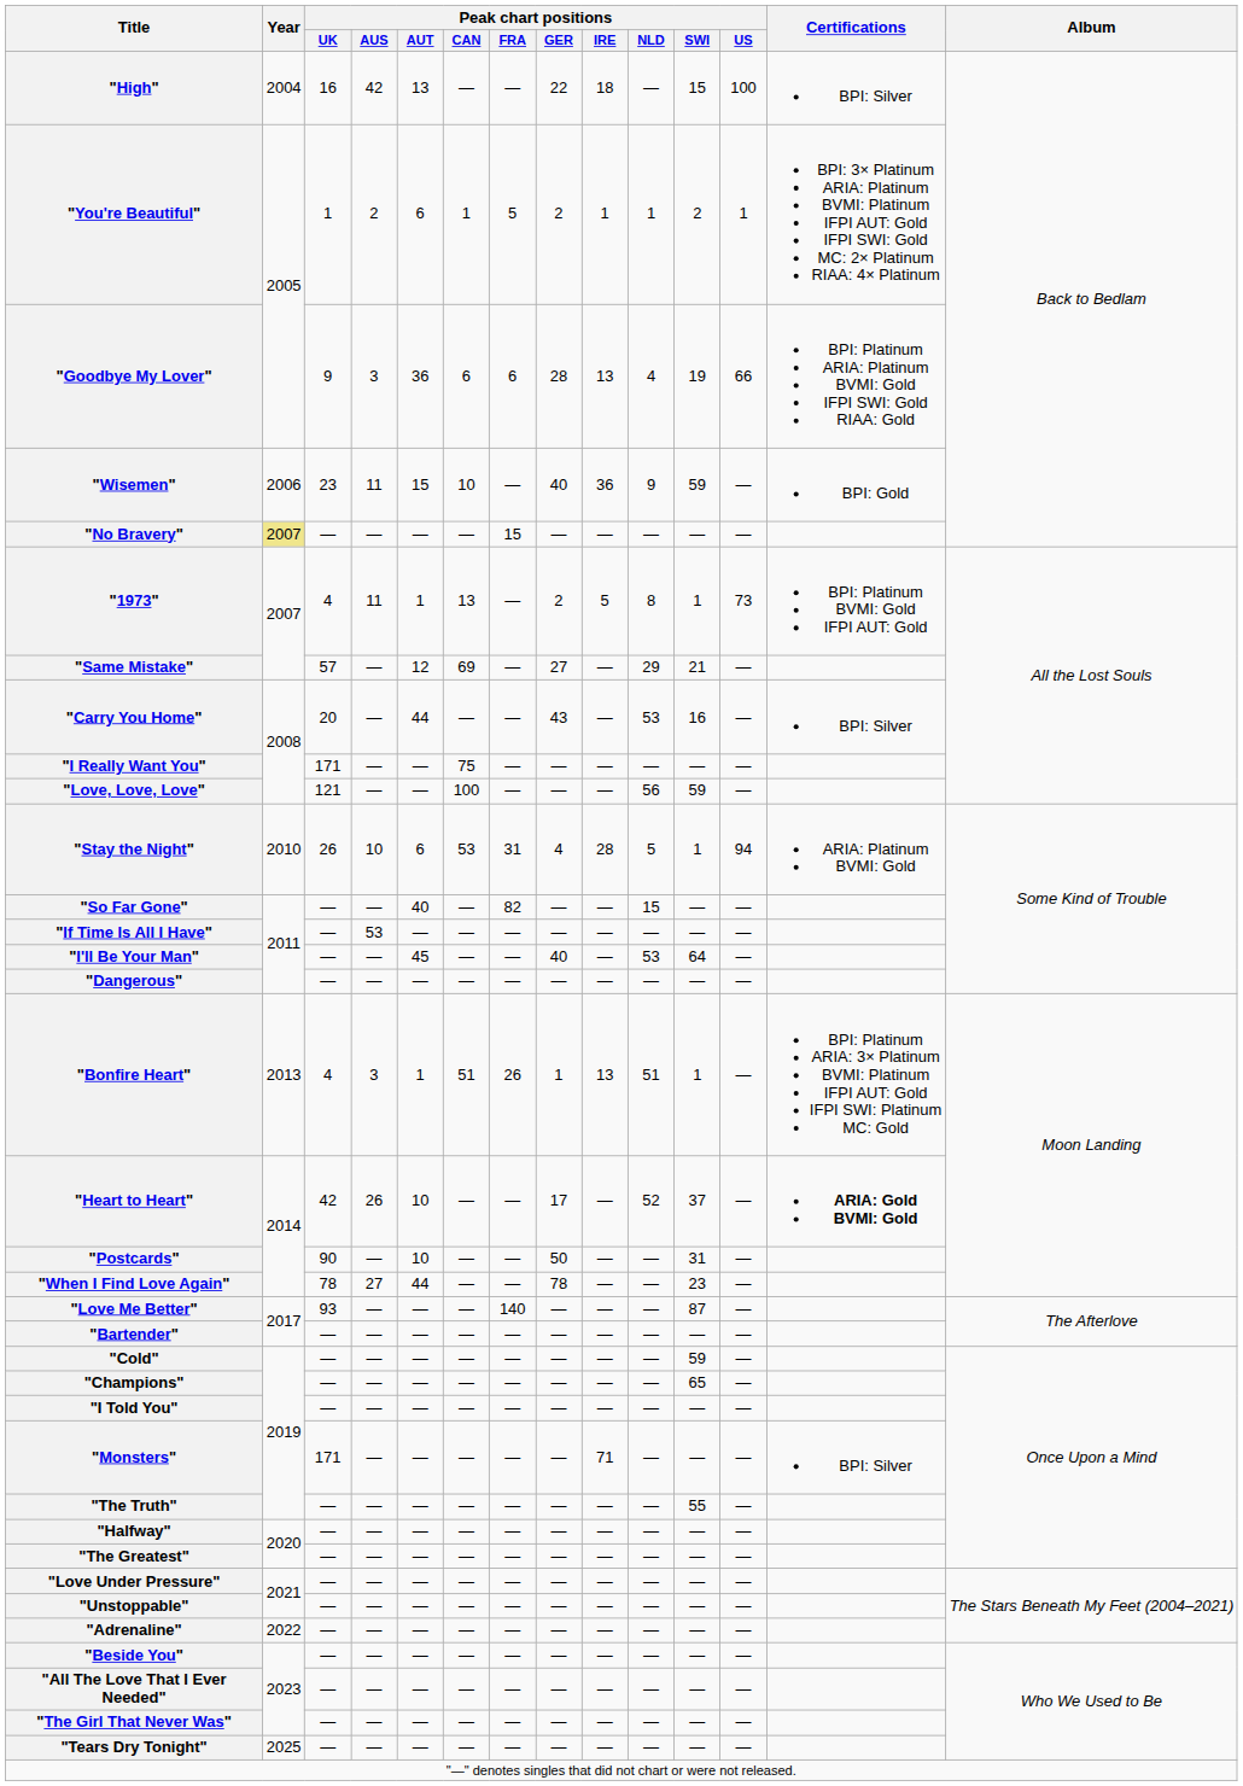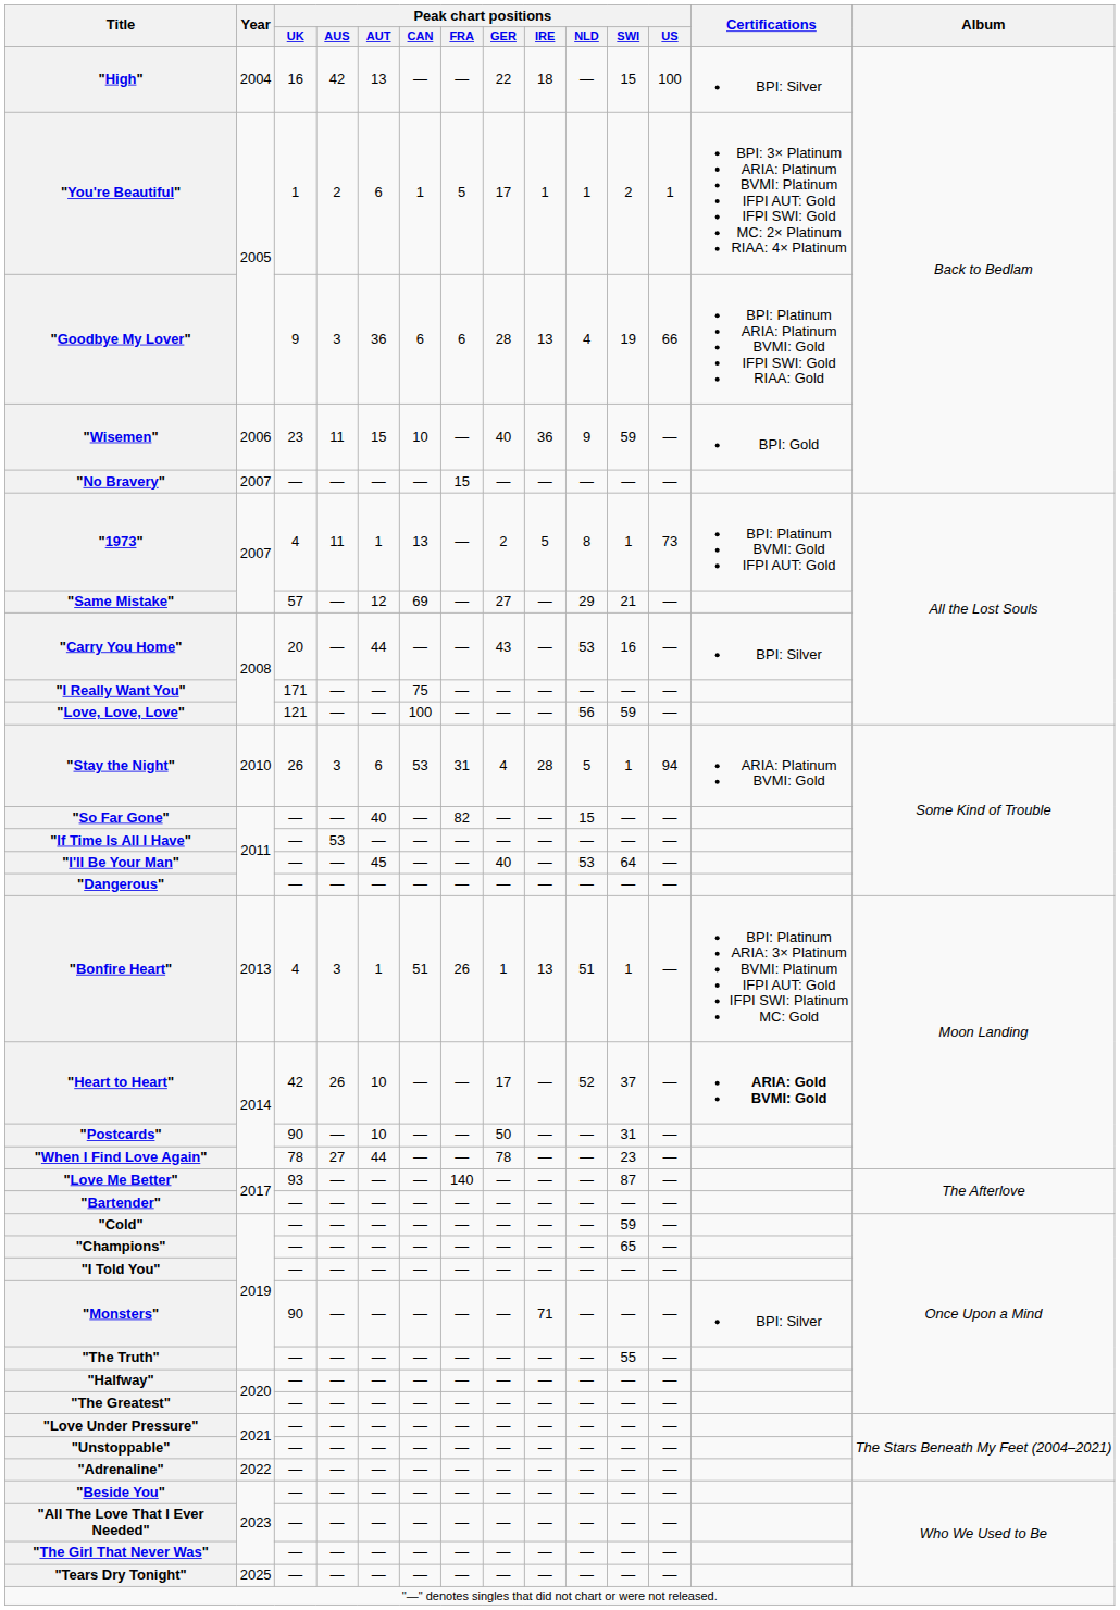"You're Beautiful" | Peak chart positions / GER: 2 -> 17
"No Bravery" | Year: khaki background -> no background
"Stay the Night" | Peak chart positions / AUS: 10 -> 3
"Monsters" | Peak chart positions / UK: 171 -> 90
